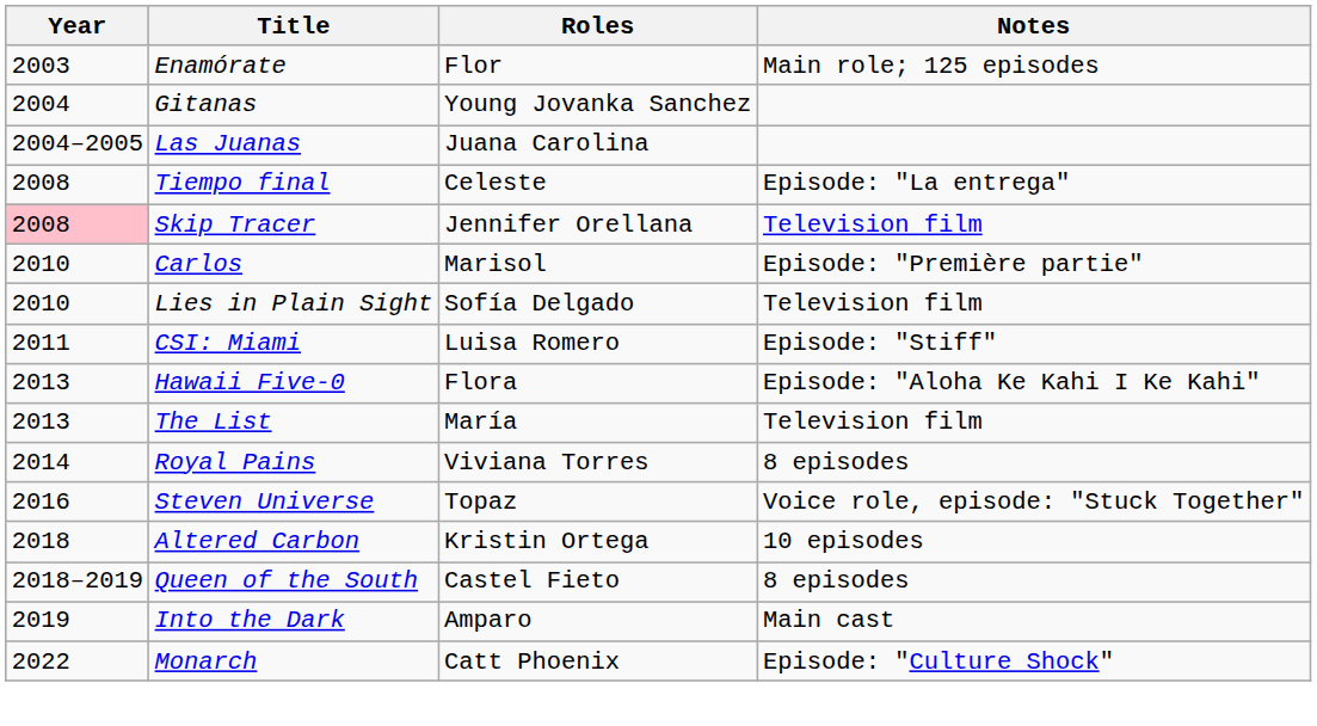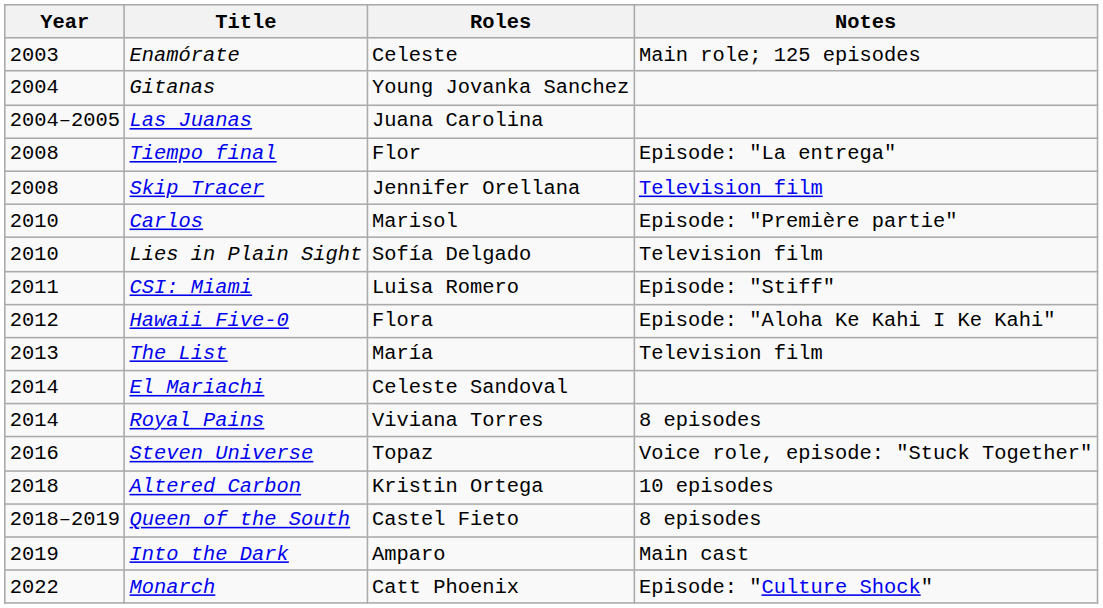Enamórate | Roles: Flor -> Celeste
Tiempo final | Roles: Celeste -> Flor
Skip Tracer | Year: pink background -> no background
Hawaii Five-0 | Year: 2013 -> 2012
+ row: 2014 | El Mariachi | Celeste Sandoval
